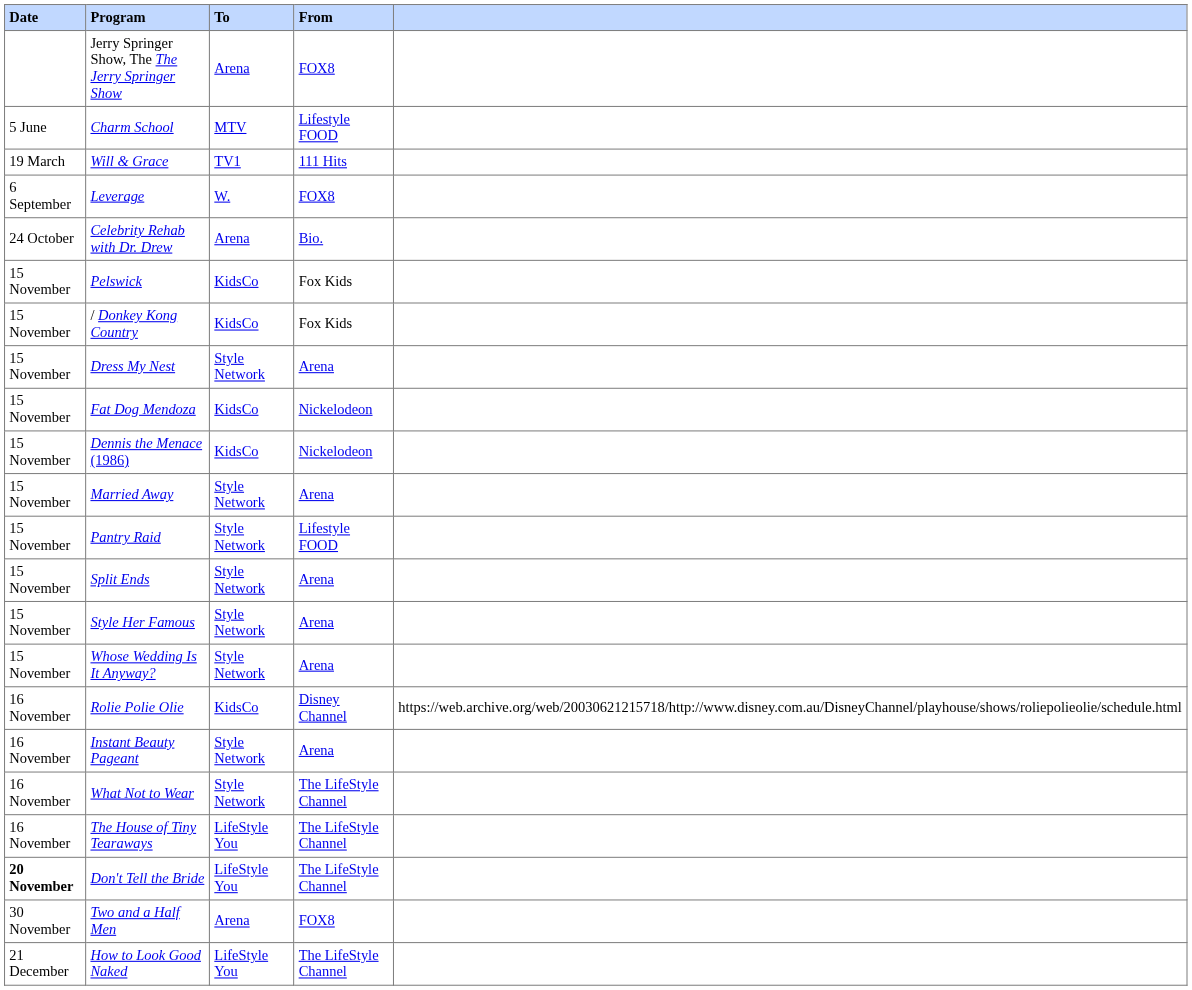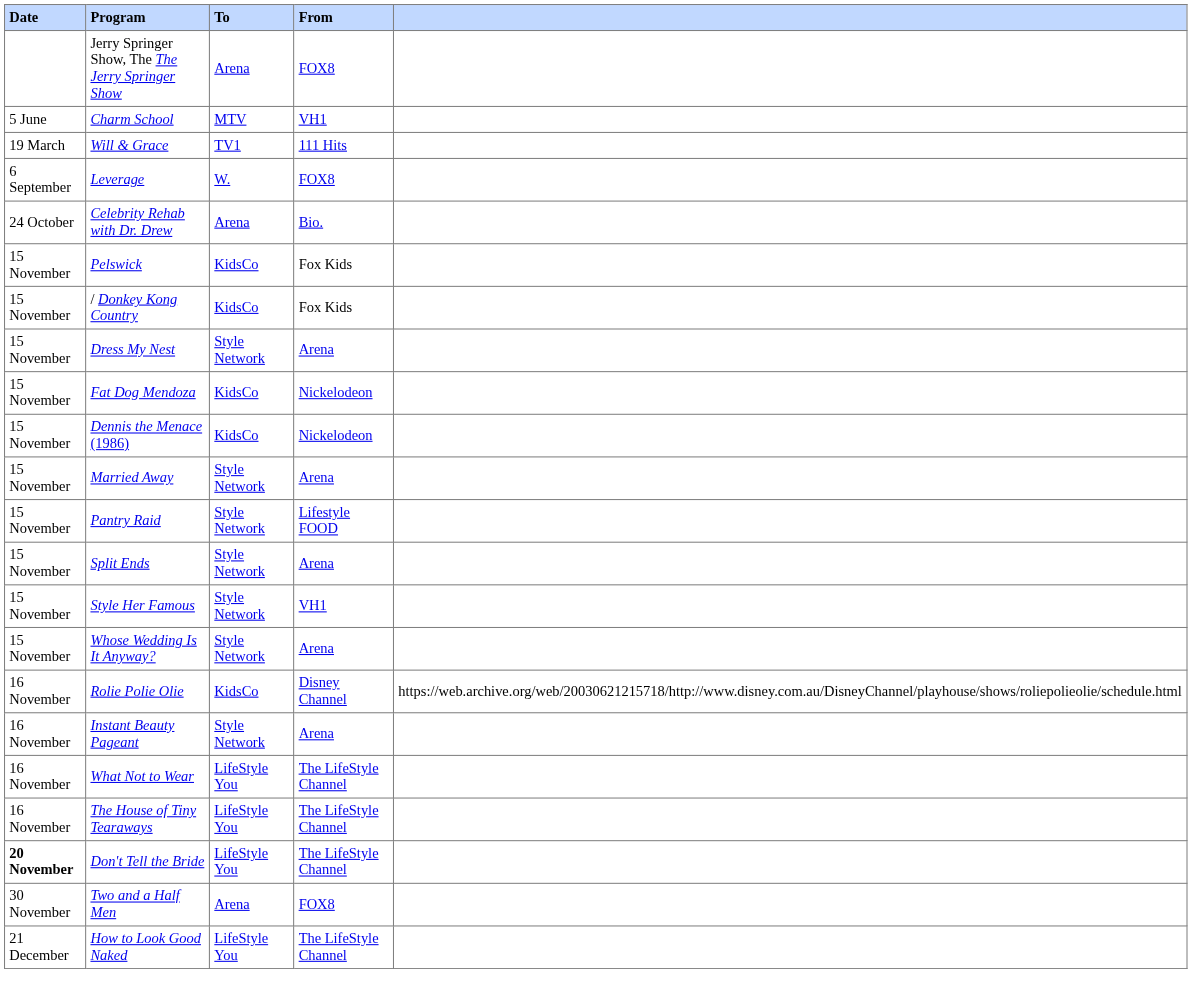Charm School | From: Lifestyle FOOD -> VH1
Style Her Famous | From: Arena -> VH1
What Not to Wear | To: Style Network -> LifeStyle You
